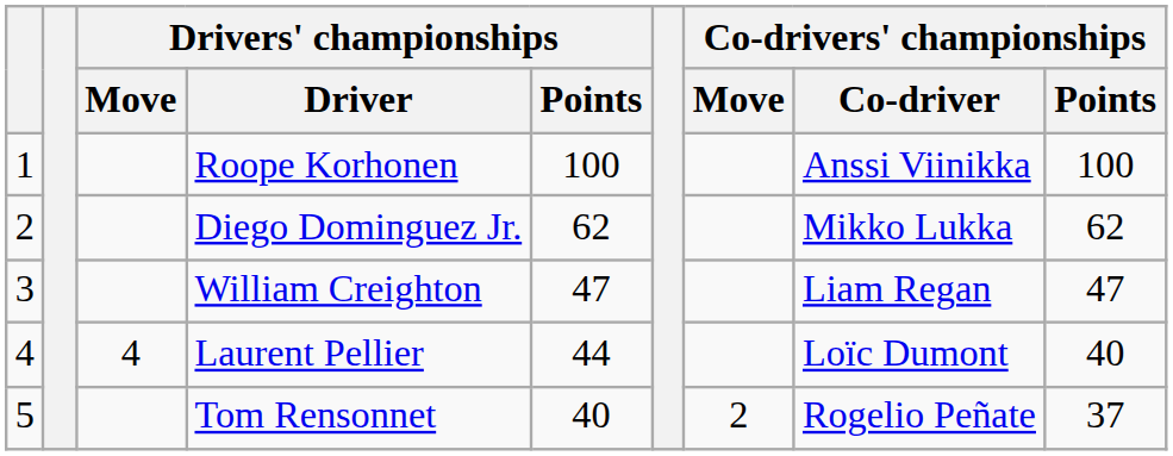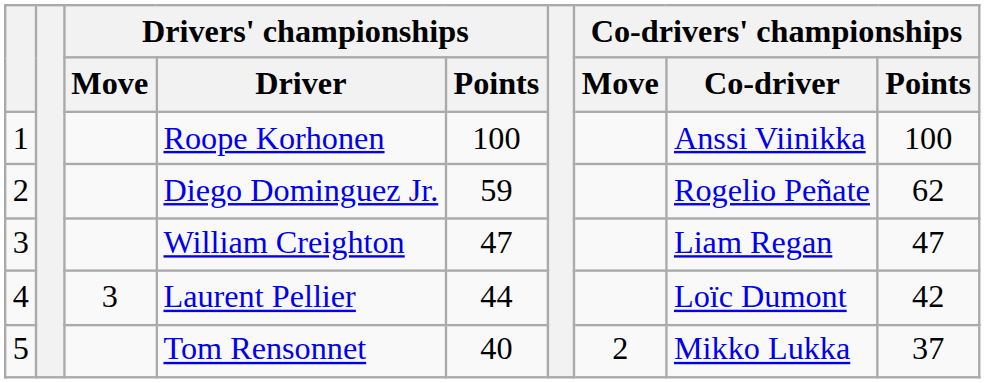Diego Dominguez Jr. | Drivers' championships / Points: 62 -> 59
Diego Dominguez Jr. | Co-drivers' championships / Co-driver: Mikko Lukka -> Rogelio Peñate
Laurent Pellier | Drivers' championships / Move: 4 -> 3
Laurent Pellier | Co-drivers' championships / Points: 40 -> 42
Tom Rensonnet | Co-drivers' championships / Co-driver: Rogelio Peñate -> Mikko Lukka
